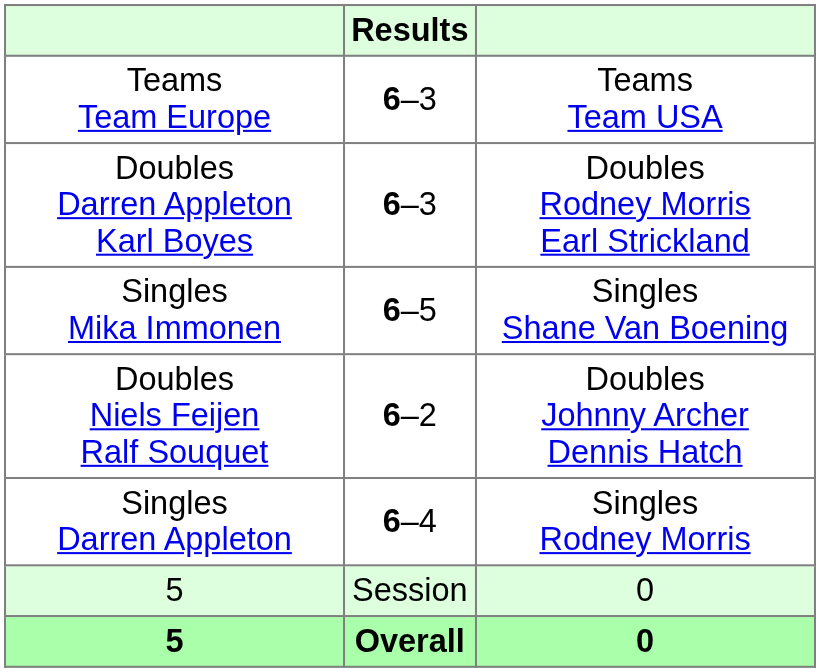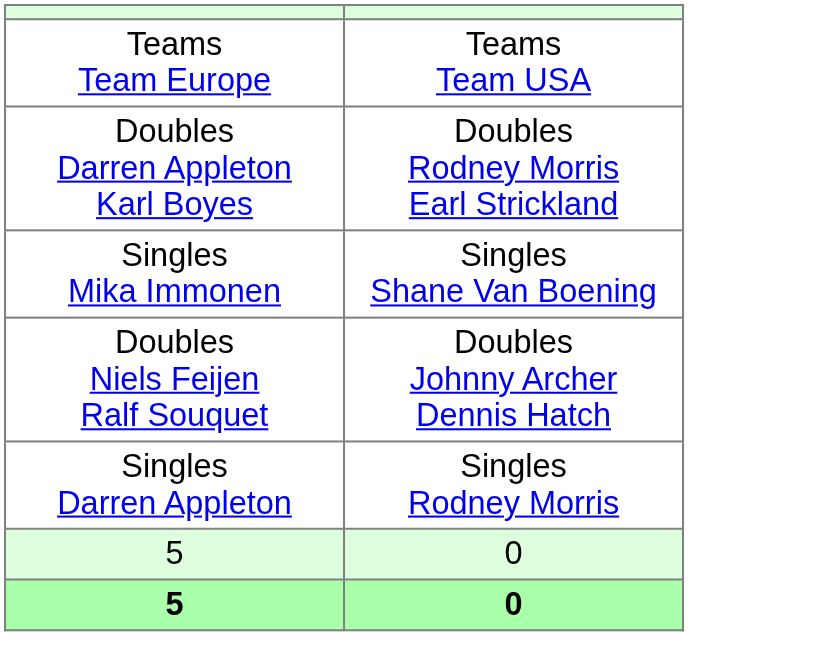- column: Results | 6–3 | 6–3 | 6–5 | 6–2 | 6–4 | Session | Overall
